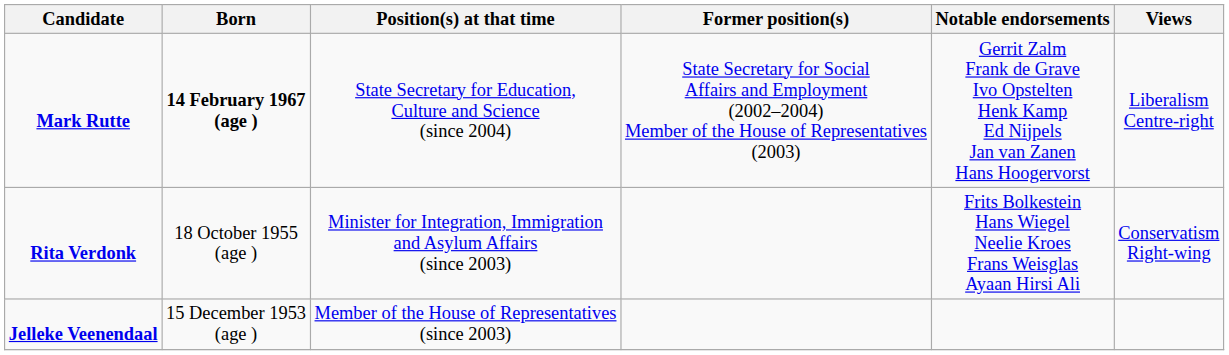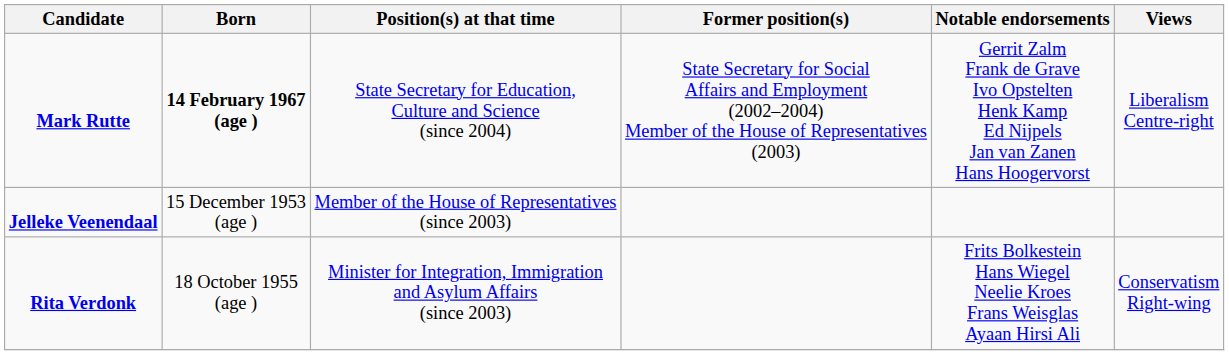rows swapped: Rita Verdonk <-> Jelleke Veenendaal
